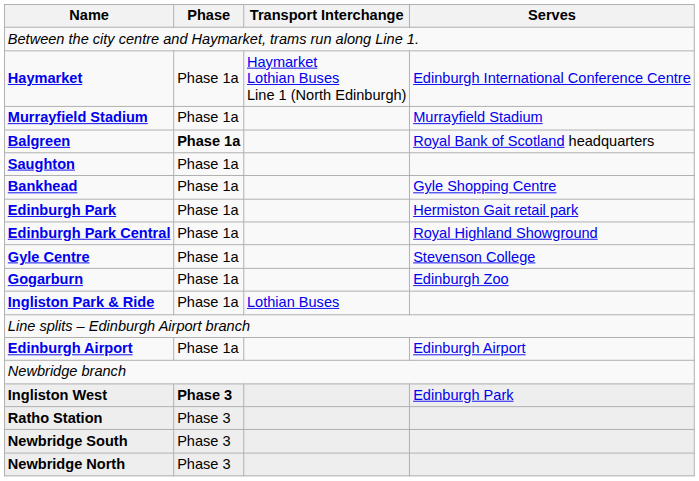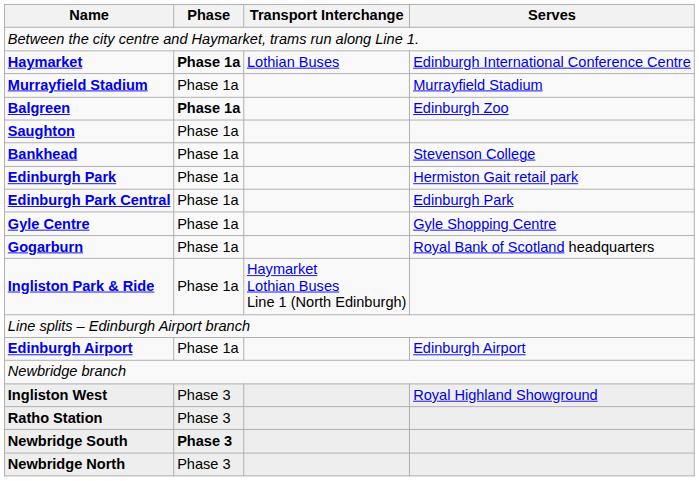Haymarket | Phase: normal -> bold
Haymarket | Transport Interchange: Haymarket Lothian Buses Line 1 (North Edinburgh) -> Lothian Buses
Balgreen | Serves: Royal Bank of Scotland headquarters -> Edinburgh Zoo
Bankhead | Serves: Gyle Shopping Centre -> Stevenson College
Edinburgh Park Central | Serves: Royal Highland Showground -> Edinburgh Park
Gyle Centre | Serves: Stevenson College -> Gyle Shopping Centre
Gogarburn | Serves: Edinburgh Zoo -> Royal Bank of Scotland headquarters
Ingliston Park & Ride | Transport Interchange: Lothian Buses -> Haymarket Lothian Buses Line 1 (North Edinburgh)
Ingliston West | Phase: bold -> normal
Ingliston West | Serves: Edinburgh Park -> Royal Highland Showground
Newbridge South | Phase: normal -> bold
